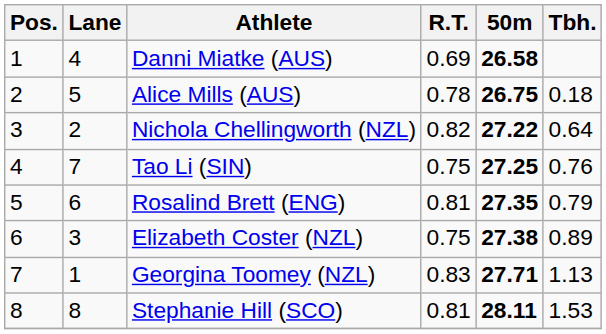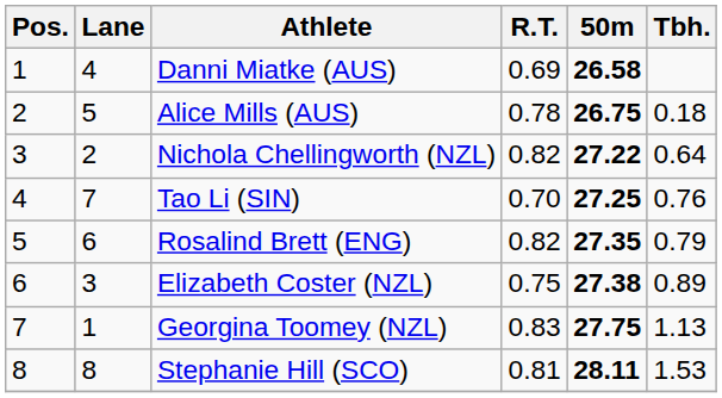Tao Li (SIN) | R.T.: 0.75 -> 0.70
Rosalind Brett (ENG) | R.T.: 0.81 -> 0.82
Georgina Toomey (NZL) | 50m: 27.71 -> 27.75
